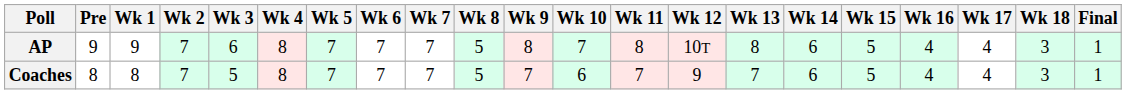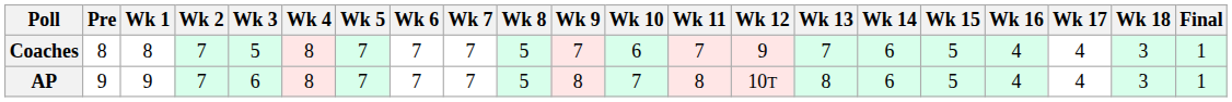rows swapped: AP <-> Coaches
